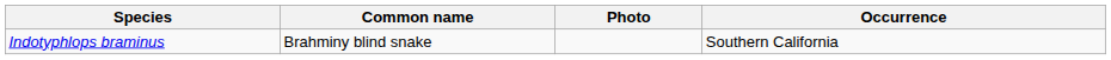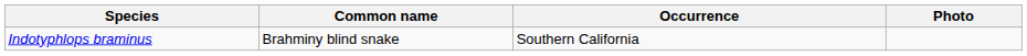columns swapped: Occurrence <-> Photo
